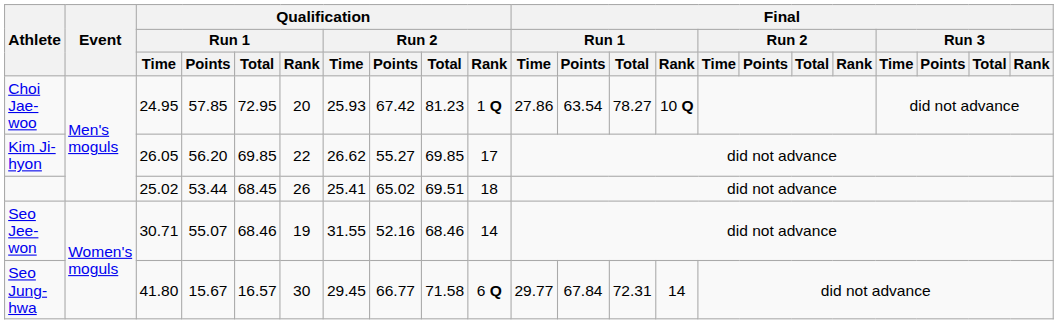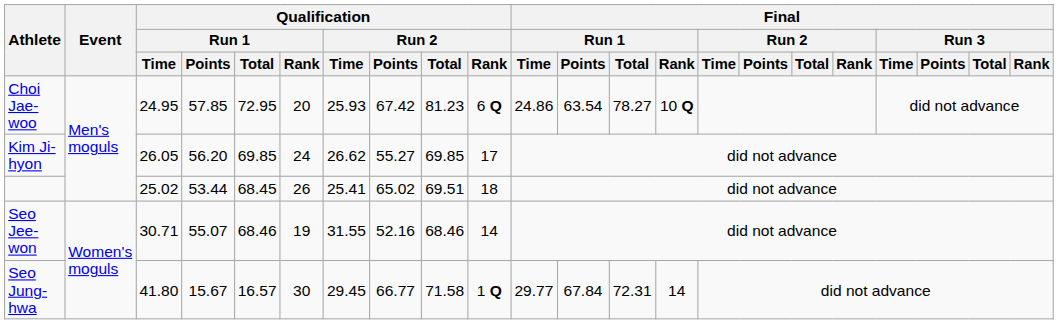Choi Jae-woo | Qualification / Run 2 / Rank: 1 Q -> 6 Q
Choi Jae-woo | Final / Run 1 / Time: 27.86 -> 24.86
Kim Ji-hyon | Qualification / Run 1 / Rank: 22 -> 24
Seo Jung-hwa | Qualification / Run 2 / Rank: 6 Q -> 1 Q
